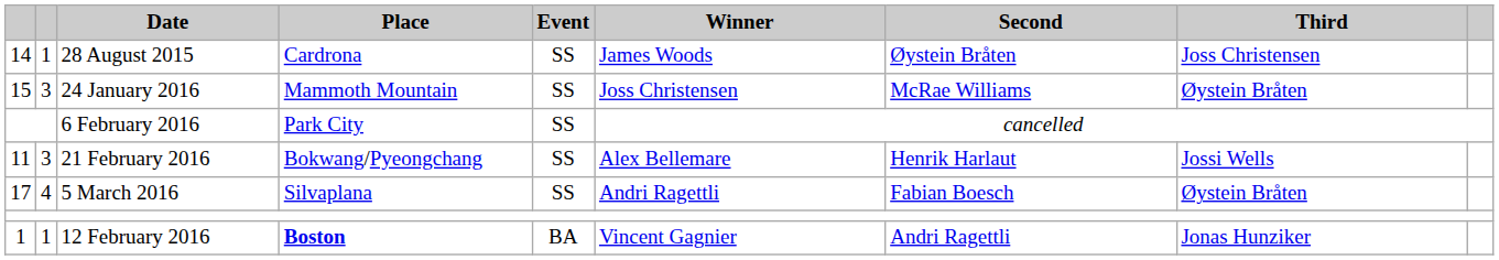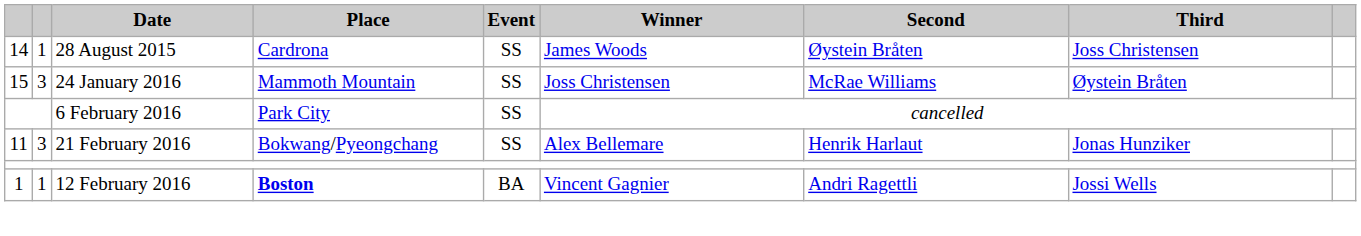21 February 2016 | Third: Jossi Wells -> Jonas Hunziker
- row: 17 | 4 | 5 March 2016 | Silvaplana | SS | Andri Ragettli | Fabian Boesch | Øystein Bråten
12 February 2016 | Third: Jonas Hunziker -> Jossi Wells
